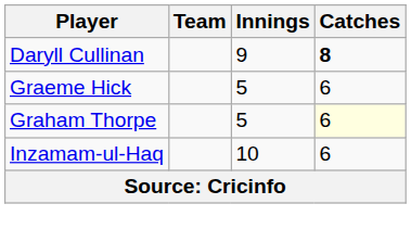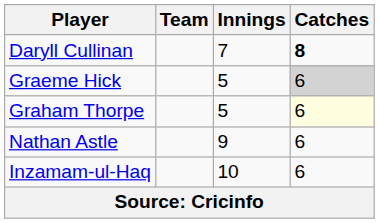Daryll Cullinan | Innings: 9 -> 7
Graeme Hick | Catches: no background -> lightgrey background
+ row: Nathan Astle | 9 | 6
